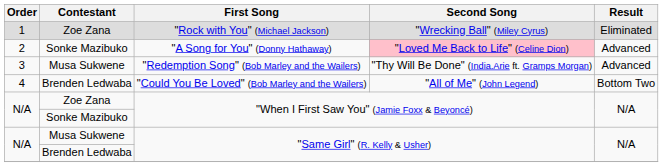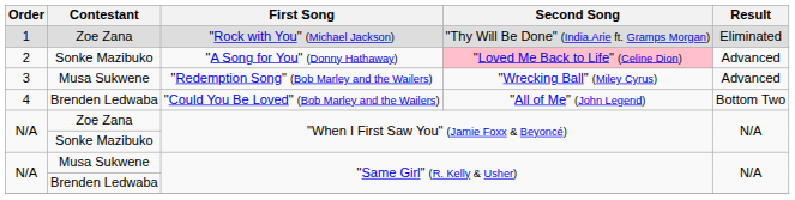"Rock with You" (Michael Jackson) | Second Song: "Wrecking Ball" (Miley Cyrus) -> "Thy Will Be Done" (India.Arie ft. Gramps Morgan)
"Redemption Song" (Bob Marley and the Wailers) | Second Song: "Thy Will Be Done" (India.Arie ft. Gramps Morgan) -> "Wrecking Ball" (Miley Cyrus)
